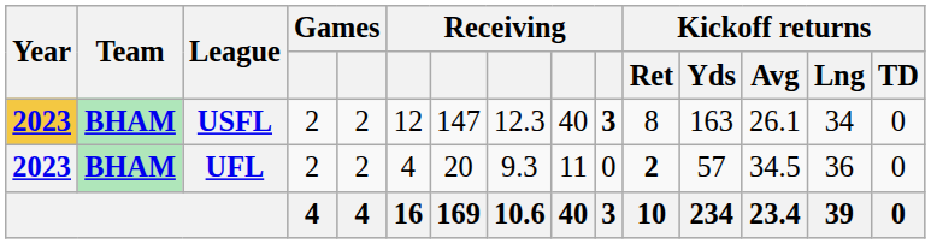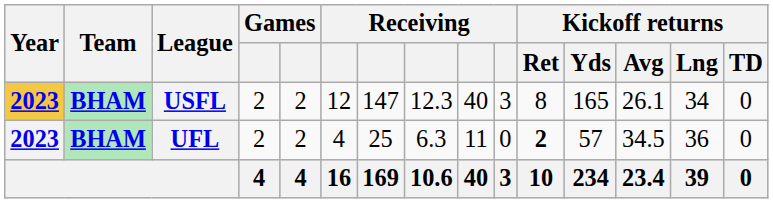USFL | column 10: bold -> normal
USFL | Kickoff returns / Yds: 163 -> 165
UFL | column 7: 20 -> 25
UFL | column 8: 9.3 -> 6.3
